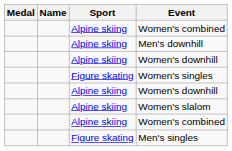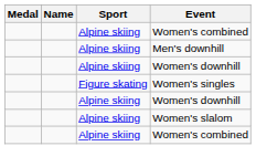- row: Figure skating | Men's singles
